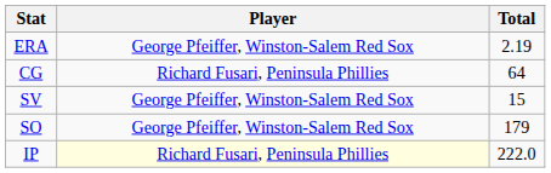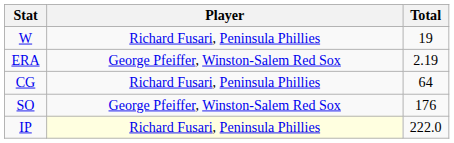+ row: W | Richard Fusari, Peninsula Phillies | 19
- row: SV | George Pfeiffer, Winston-Salem Red Sox | 15
SO | Total: 179 -> 176
